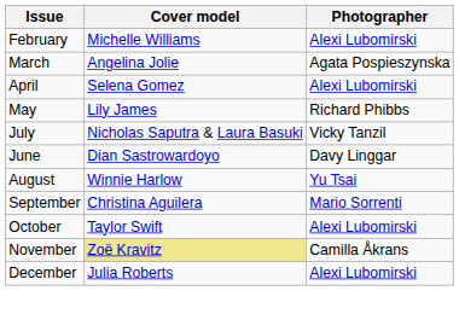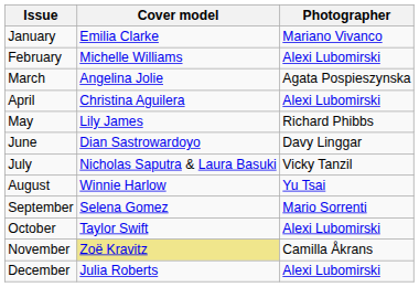+ row: January | Emilia Clarke | Mariano Vivanco
April | Cover model: Selena Gomez -> Christina Aguilera
rows swapped: June <-> July
September | Cover model: Christina Aguilera -> Selena Gomez
